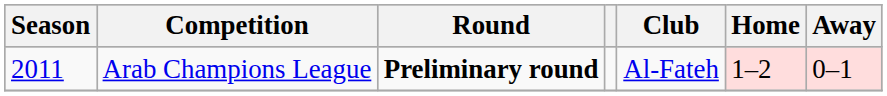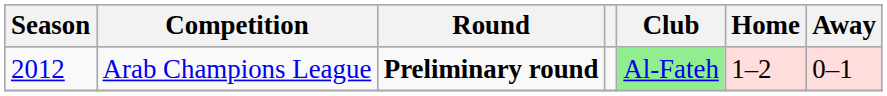Arab Champions League | Season: 2011 -> 2012
Arab Champions League | Club: no background -> lightgreen background
